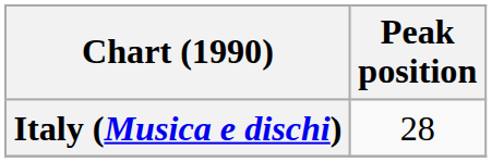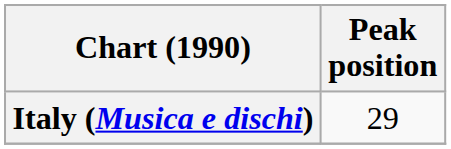Italy (Musica e dischi) | Peak position: 28 -> 29
